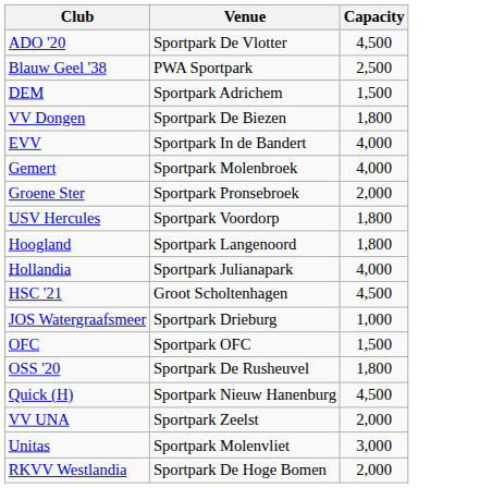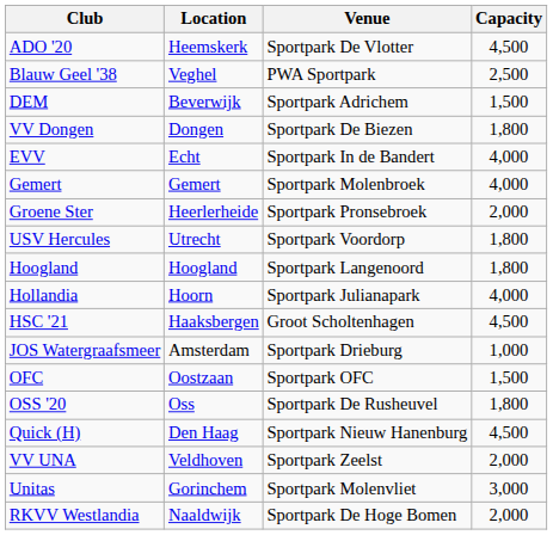+ column: Location | Heemskerk | Veghel | Beverwijk | Dongen | Echt | Gemert | Heerlerheide | Utrecht | Hoogland | Hoorn | Haaksbergen | Amsterdam | Oostzaan | Oss | Den Haag | Veldhoven | Gorinchem | Naaldwijk
